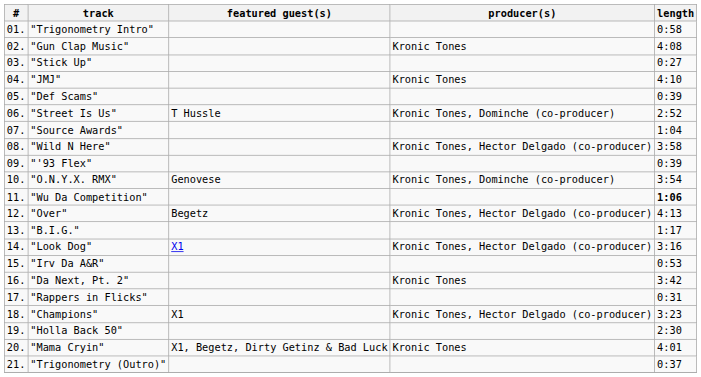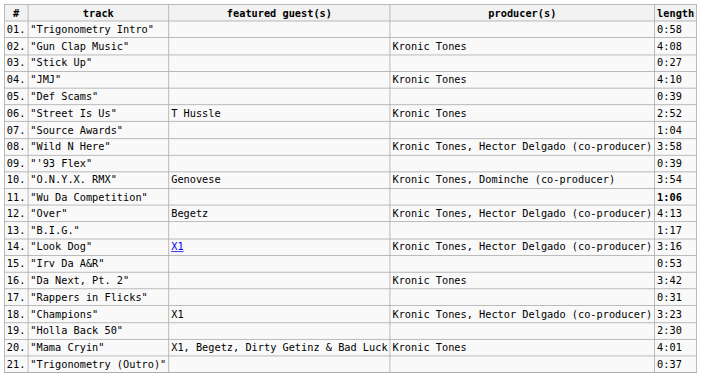"Street Is Us" | producer(s): Kronic Tones, Dominche (co-producer) -> Kronic Tones
